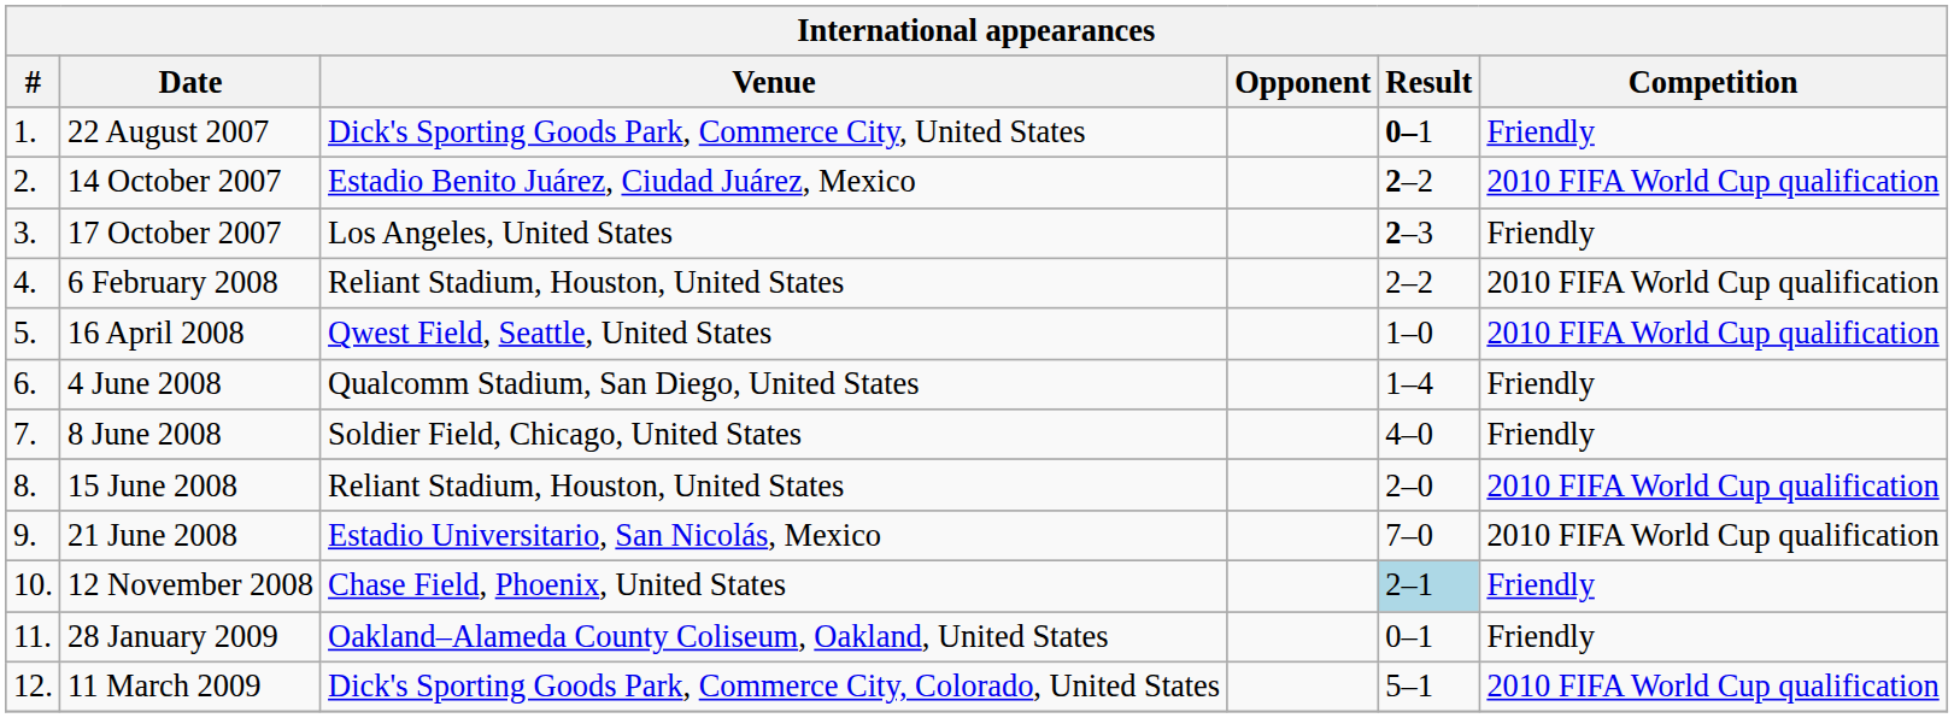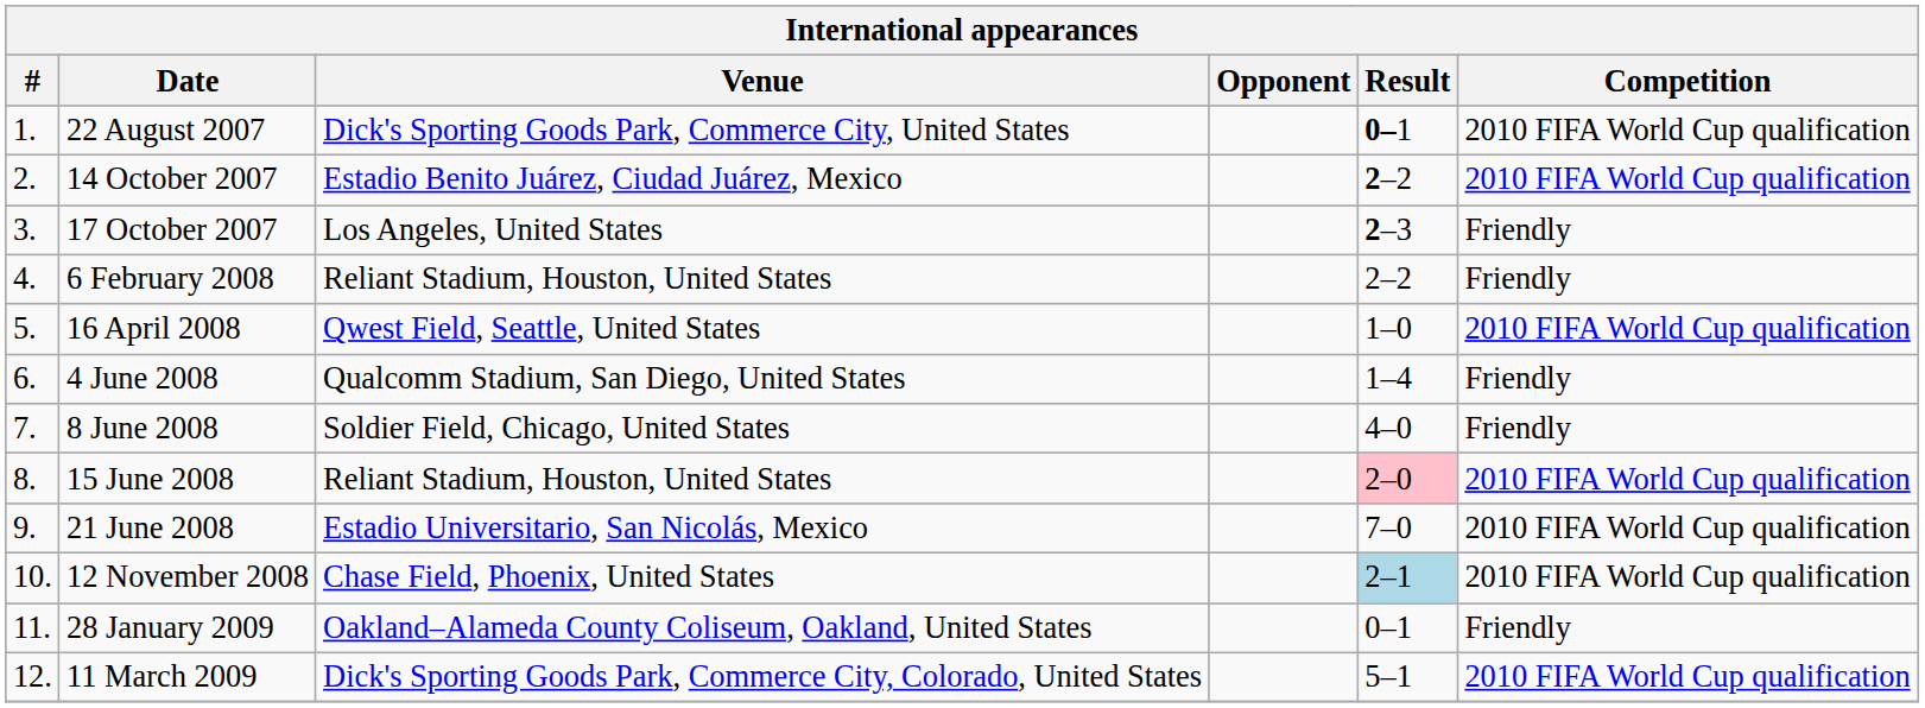22 August 2007 | Competition: Friendly -> 2010 FIFA World Cup qualification
6 February 2008 | Competition: 2010 FIFA World Cup qualification -> Friendly
15 June 2008 | Result: no background -> pink background
12 November 2008 | Competition: Friendly -> 2010 FIFA World Cup qualification
